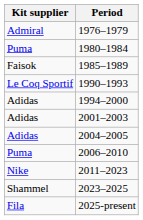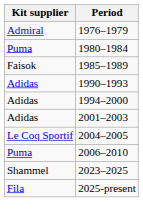1990–1993 | Kit supplier: Le Coq Sportif -> Adidas
2004–2005 | Kit supplier: Adidas -> Le Coq Sportif
- row: Nike | 2011–2023
